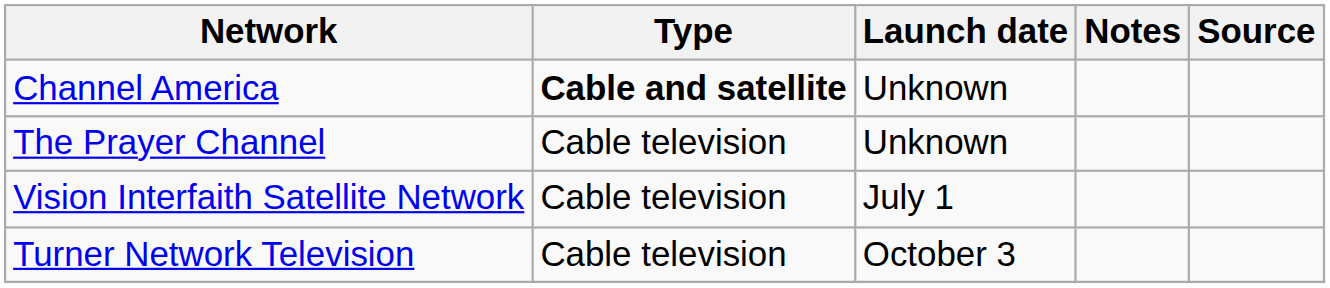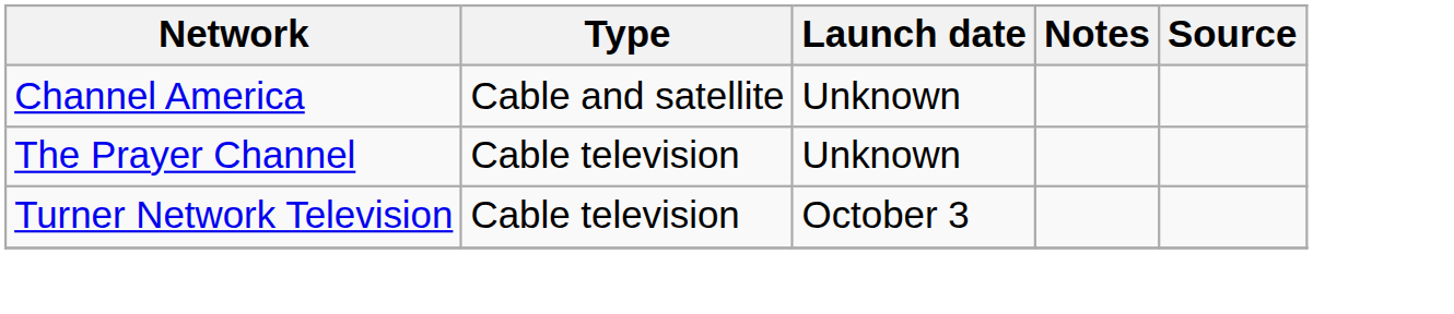Channel America | Type: bold -> normal
- row: Vision Interfaith Satellite Network | Cable television | July 1
